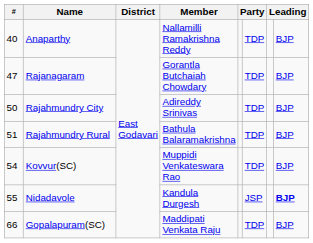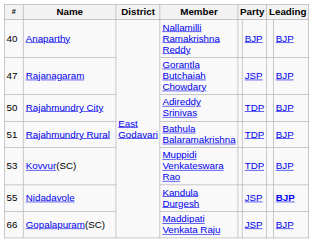Anaparthy | column 6: TDP -> BJP
Rajanagaram | column 6: TDP -> JSP
Kovvur(SC) | #: 54 -> 53
Gopalapuram(SC) | column 6: TDP -> JSP
